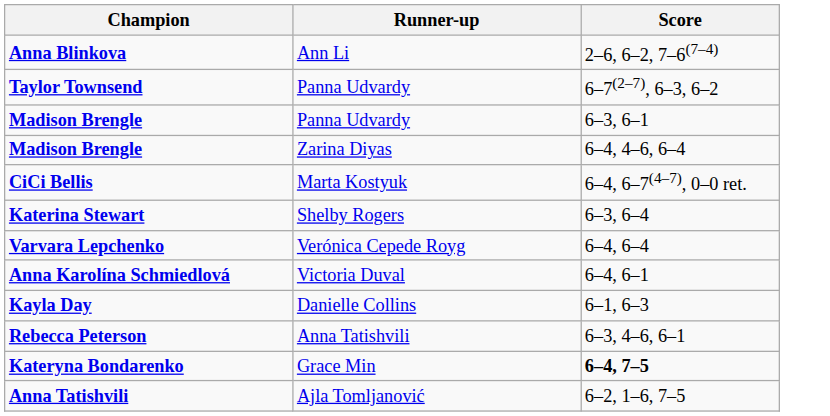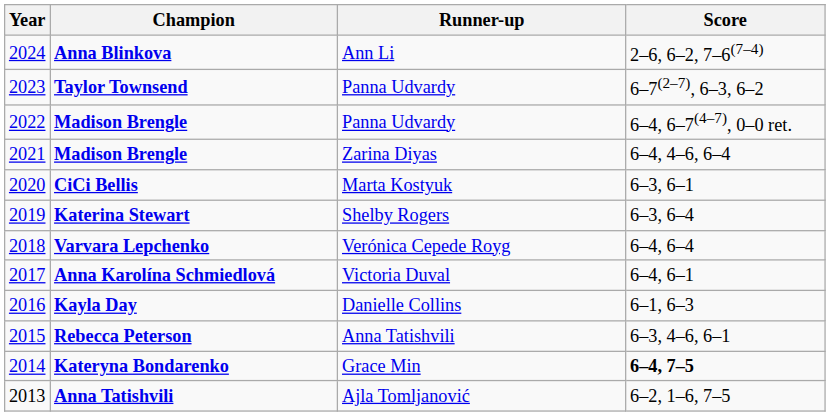+ column: Year | 2024 | 2023 | 2022 | 2021 | 2020 | 2019 | 2018 | 2017 | 2016 | 2015 | 2014 | 2013
Madison Brengle / Panna Udvardy | Score: 6–3, 6–1 -> 6–4, 6–7(4–7), 0–0 ret.
CiCi Bellis | Score: 6–4, 6–7(4–7), 0–0 ret. -> 6–3, 6–1
